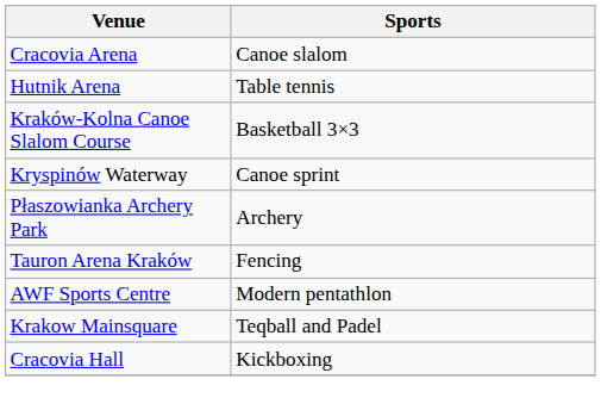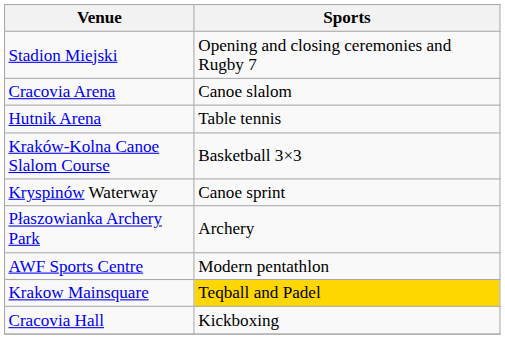+ row: Stadion Miejski | Opening and closing ceremonies and Rugby 7
- row: Tauron Arena Kraków | Fencing
Krakow Mainsquare | Sports: no background -> gold background
